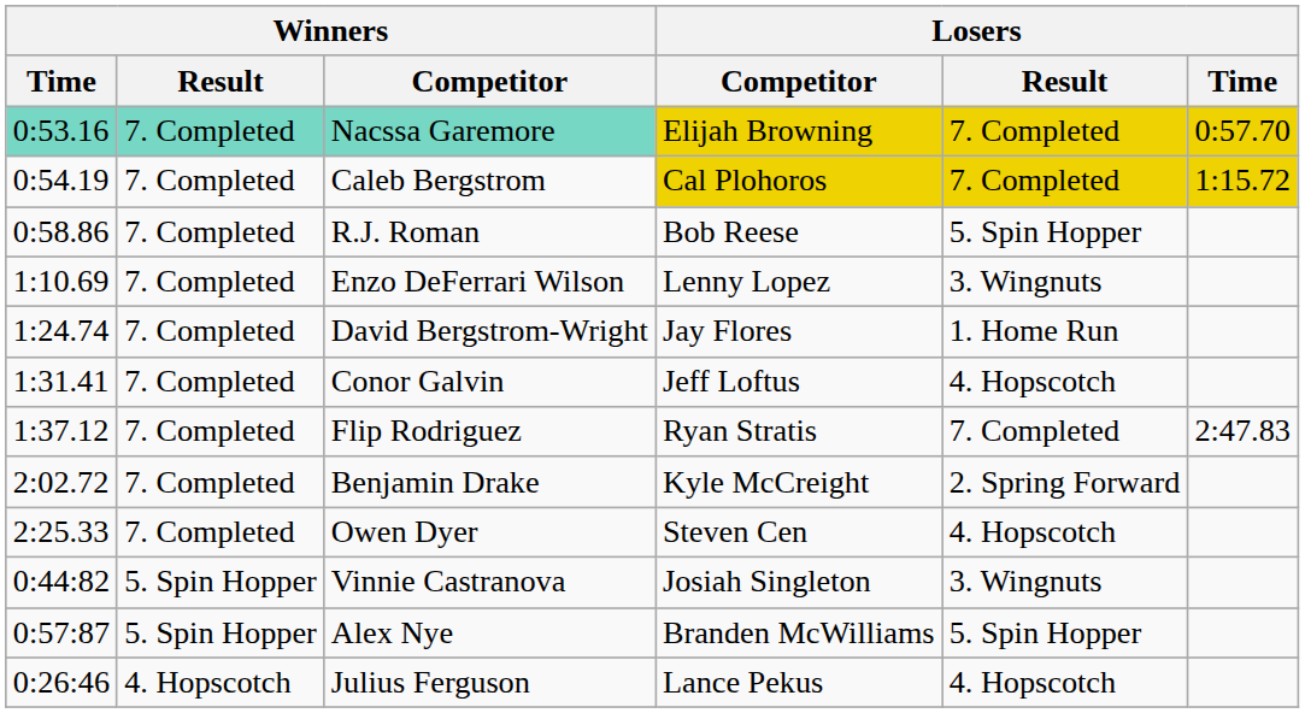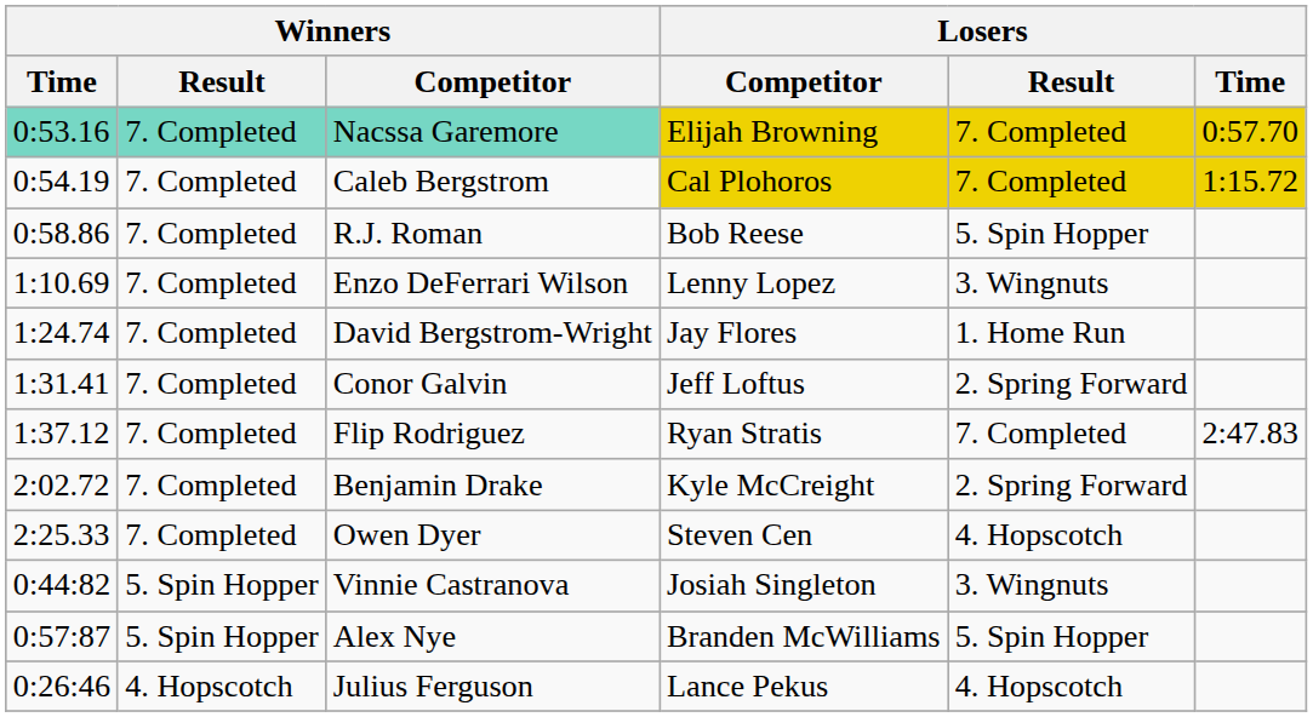Conor Galvin | Losers / Result: 4. Hopscotch -> 2. Spring Forward
